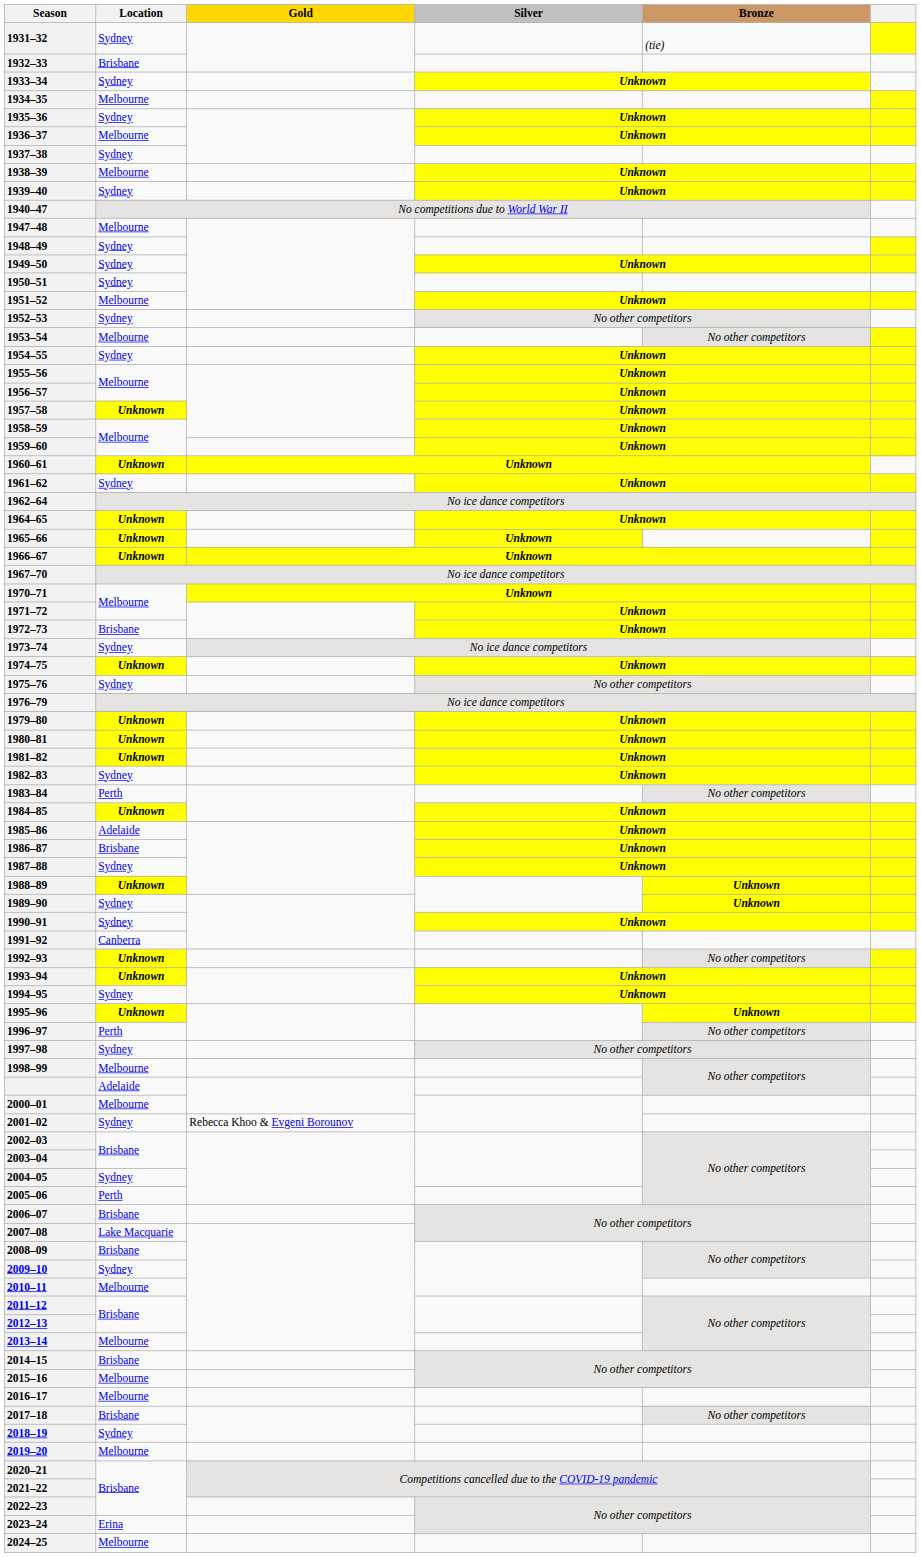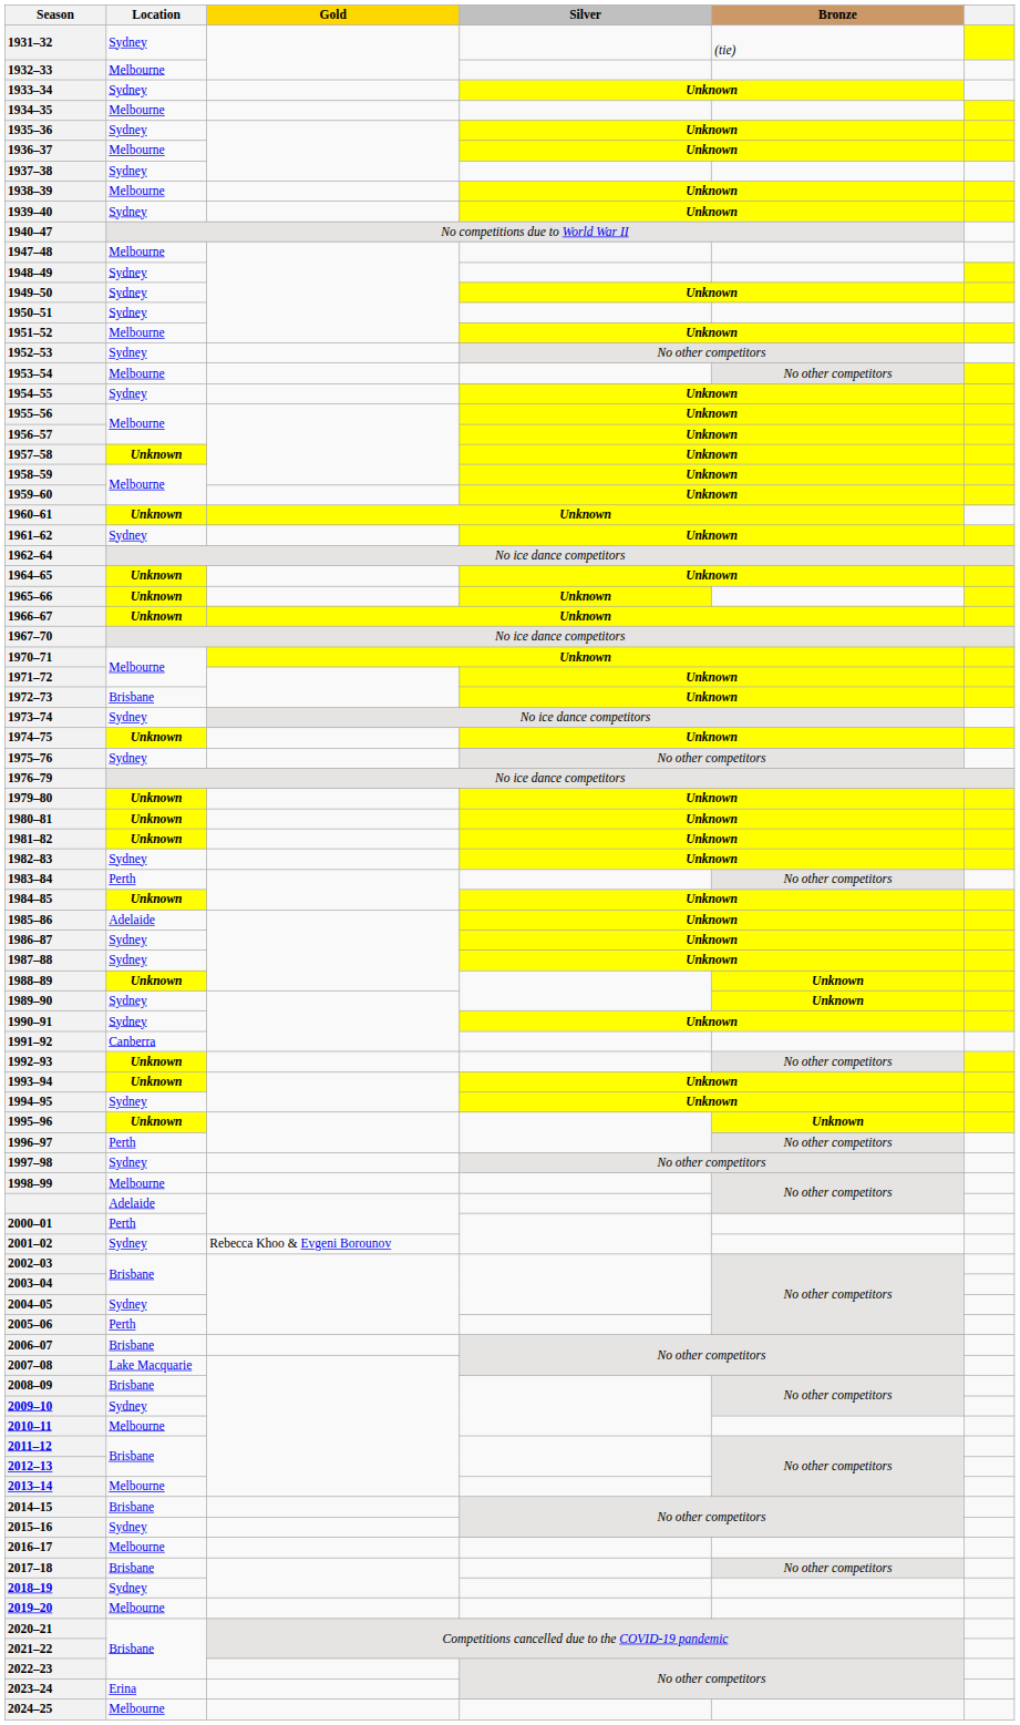1932–33 | Location: Brisbane -> Melbourne
1986–87 | Location: Brisbane -> Sydney
2000–01 | Location: Melbourne -> Perth
2015–16 | Location: Melbourne -> Sydney
